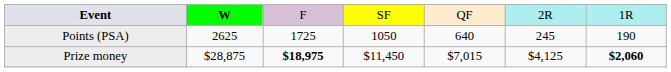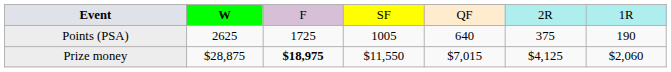Points (PSA) | column 4: 1050 -> 1005
Points (PSA) | column 6: 245 -> 375
Prize money | column 4: $11,450 -> $11,550
Prize money | column 7: bold -> normal
